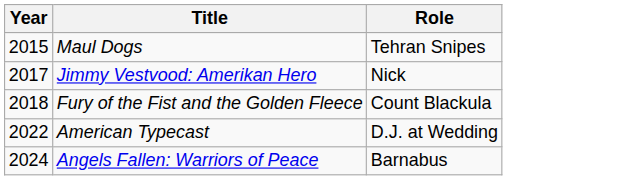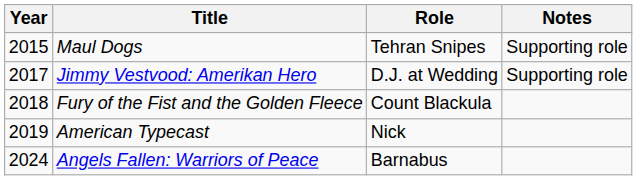+ column: Notes | Supporting role | Supporting role
Jimmy Vestvood: Amerikan Hero | Role: Nick -> D.J. at Wedding
American Typecast | Year: 2022 -> 2019
American Typecast | Role: D.J. at Wedding -> Nick
